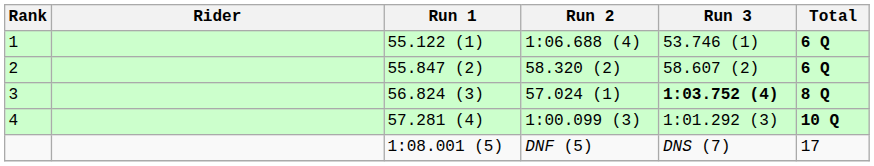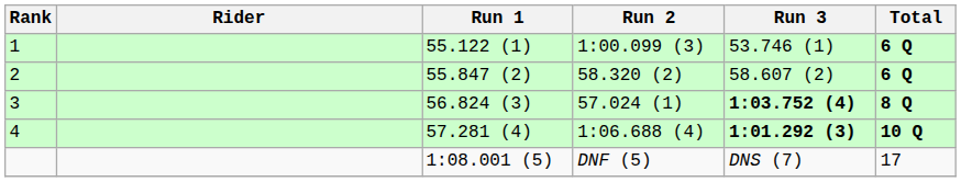1 | Run 2: 1:06.688 (4) -> 1:00.099 (3)
4 | Run 2: 1:00.099 (3) -> 1:06.688 (4)
4 | Run 3: normal -> bold
